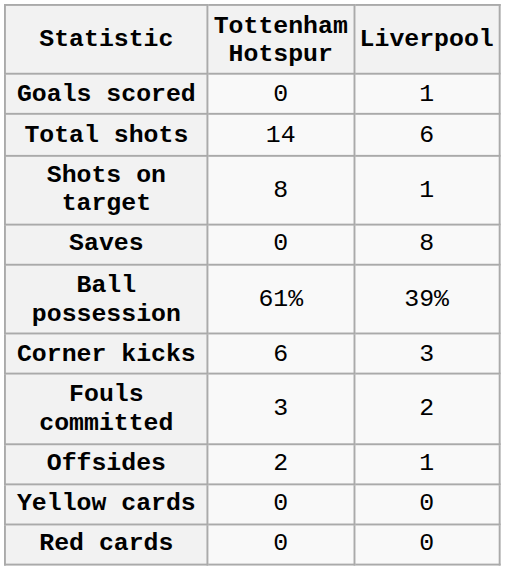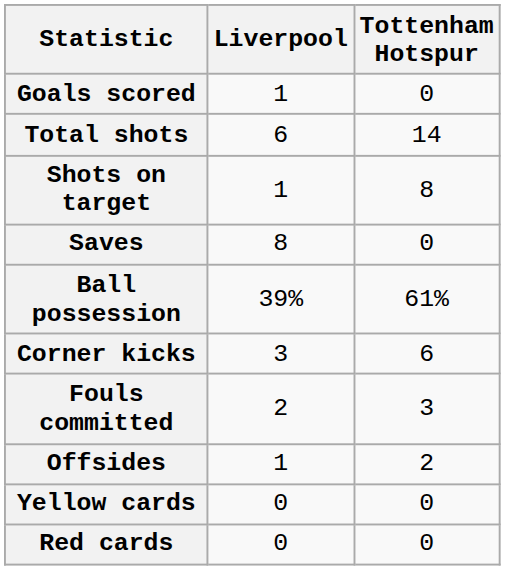columns swapped: Tottenham Hotspur <-> Liverpool
